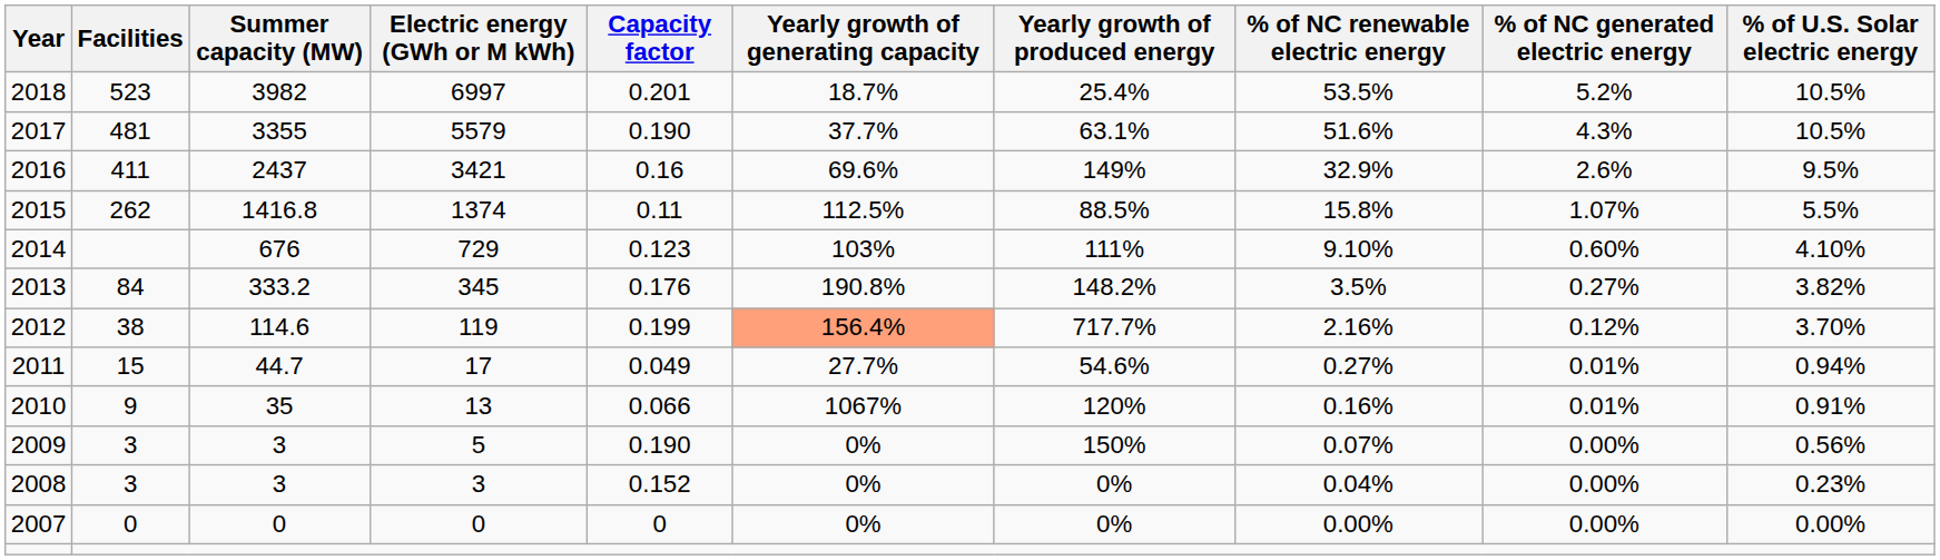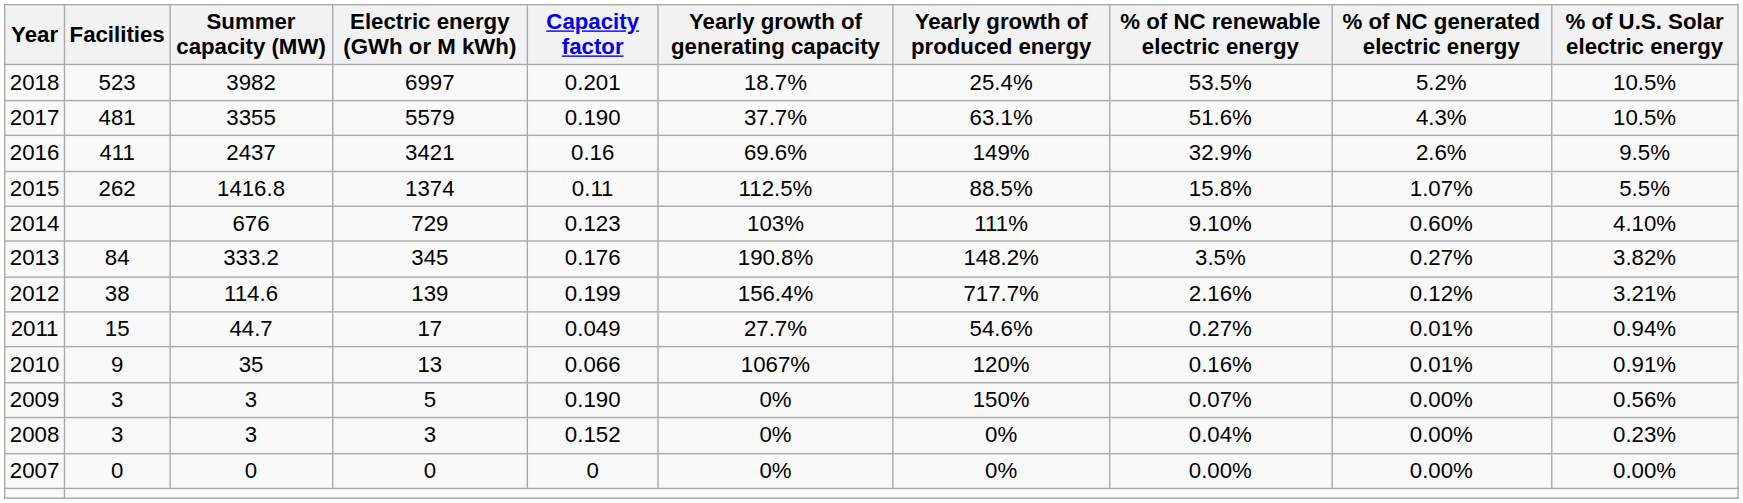2012 | Electric energy (GWh or M kWh): 119 -> 139
2012 | Yearly growth of generating capacity: lightsalmon background -> no background
2012 | % of U.S. Solar electric energy: 3.70% -> 3.21%
